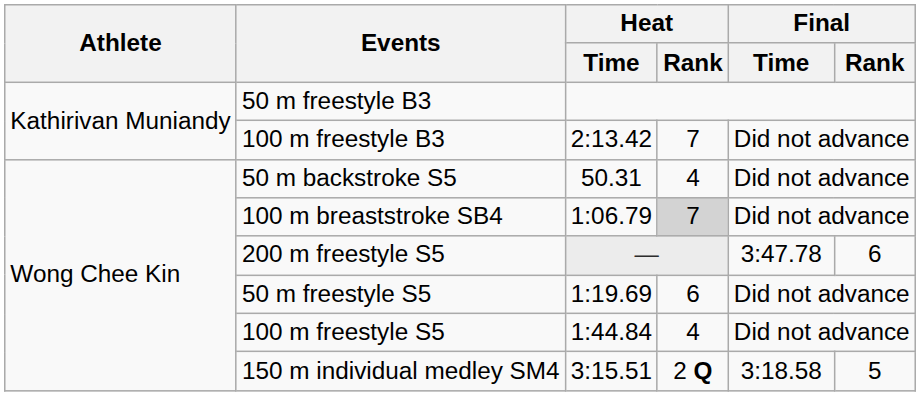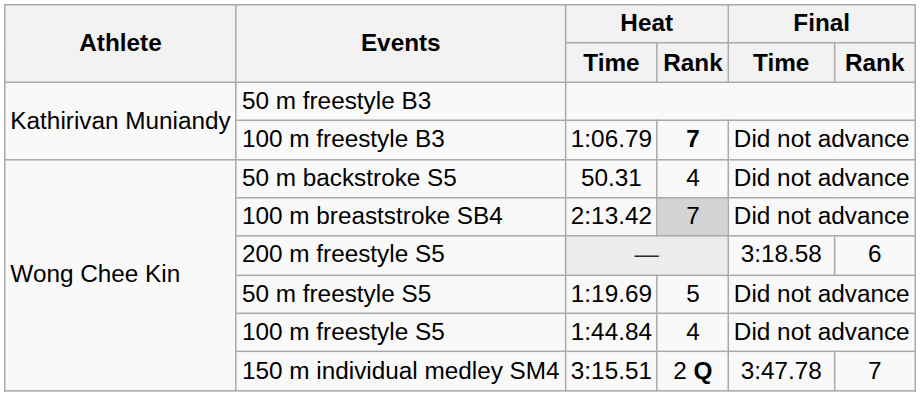100 m freestyle B3 | Heat / Time: 2:13.42 -> 1:06.79
100 m freestyle B3 | Heat / Rank: normal -> bold
100 m breaststroke SB4 | Heat / Time: 1:06.79 -> 2:13.42
200 m freestyle S5 | Final / Time: 3:47.78 -> 3:18.58
50 m freestyle S5 | Heat / Rank: 6 -> 5
150 m individual medley SM4 | Final / Time: 3:18.58 -> 3:47.78
150 m individual medley SM4 | Final / Rank: 5 -> 7
